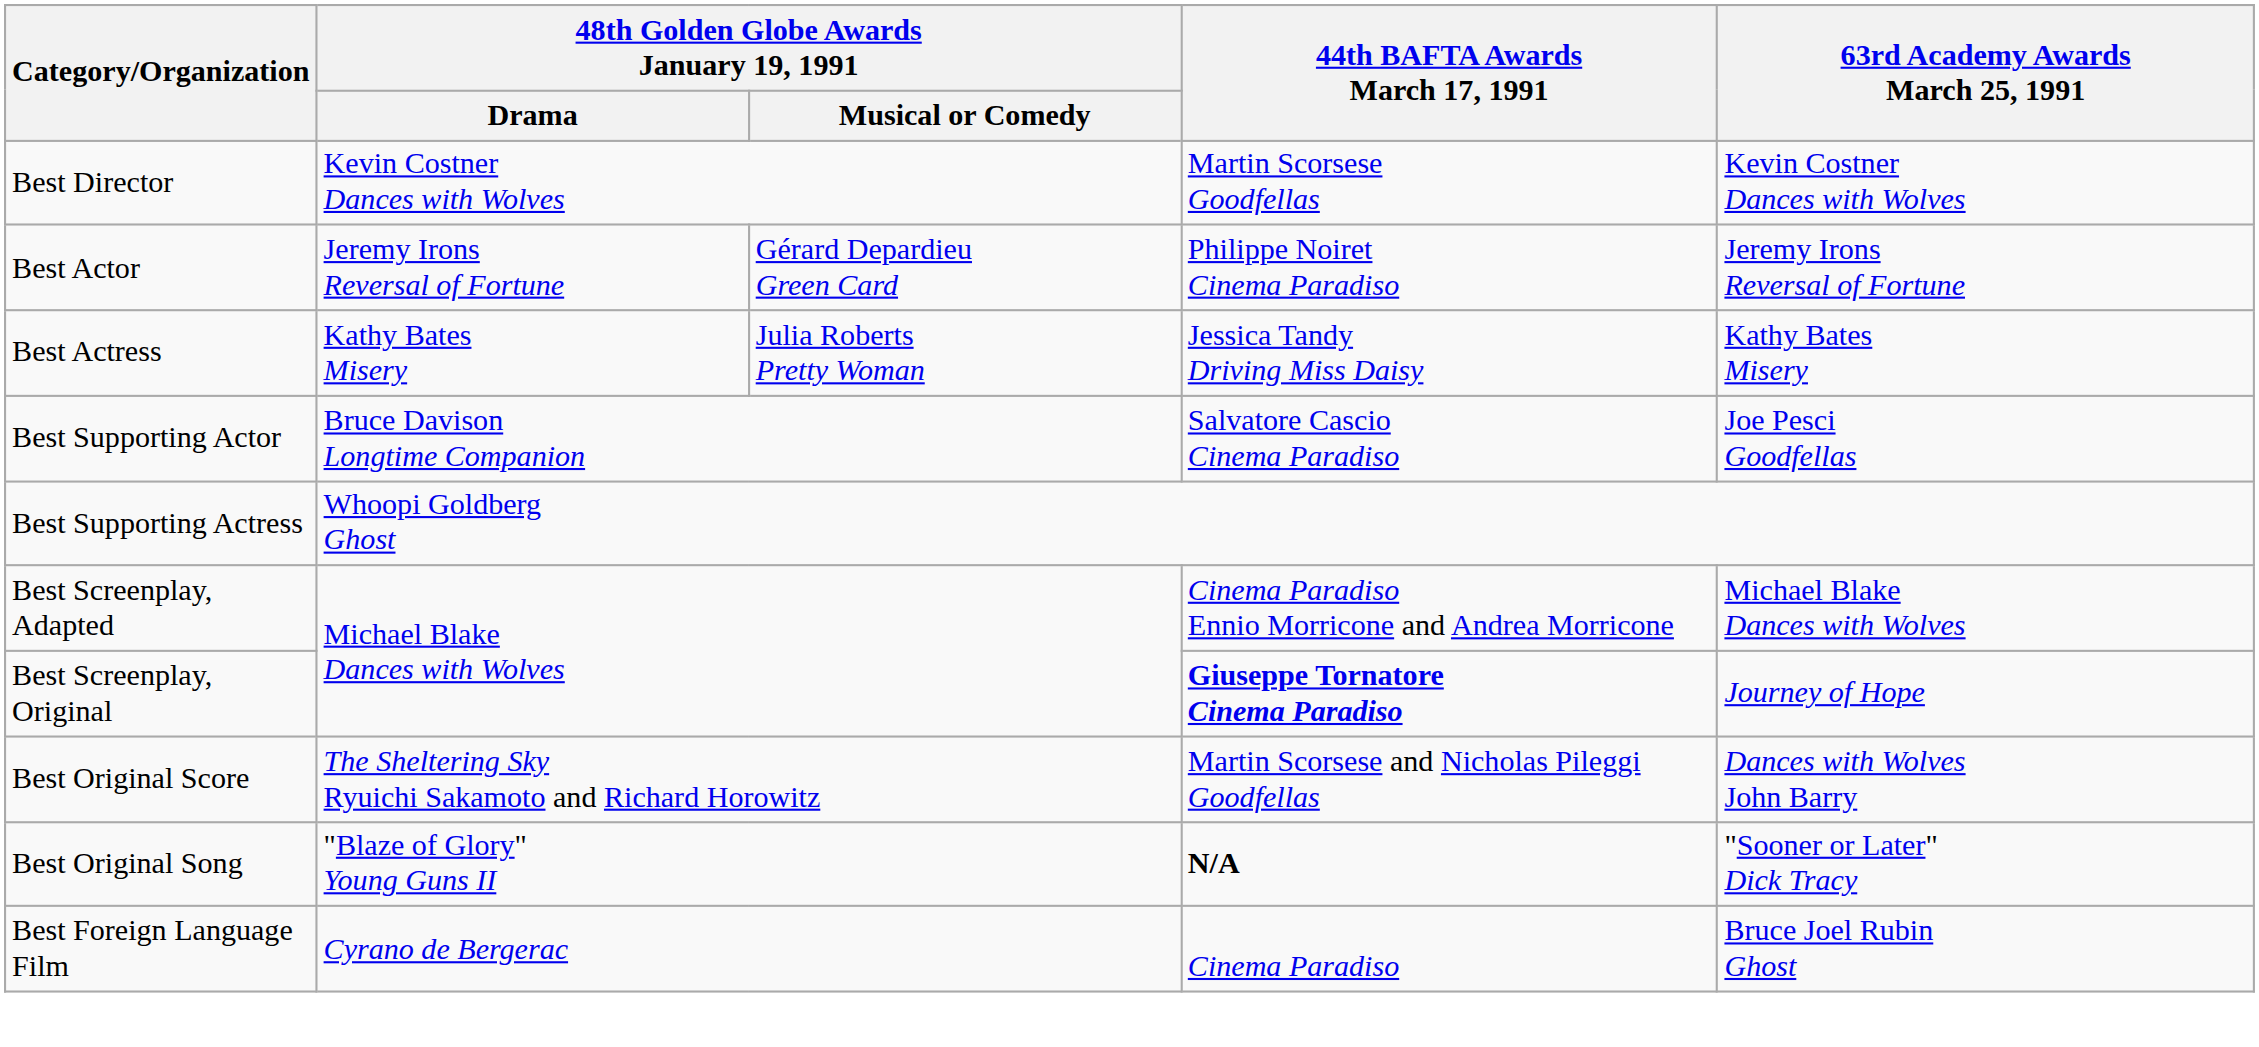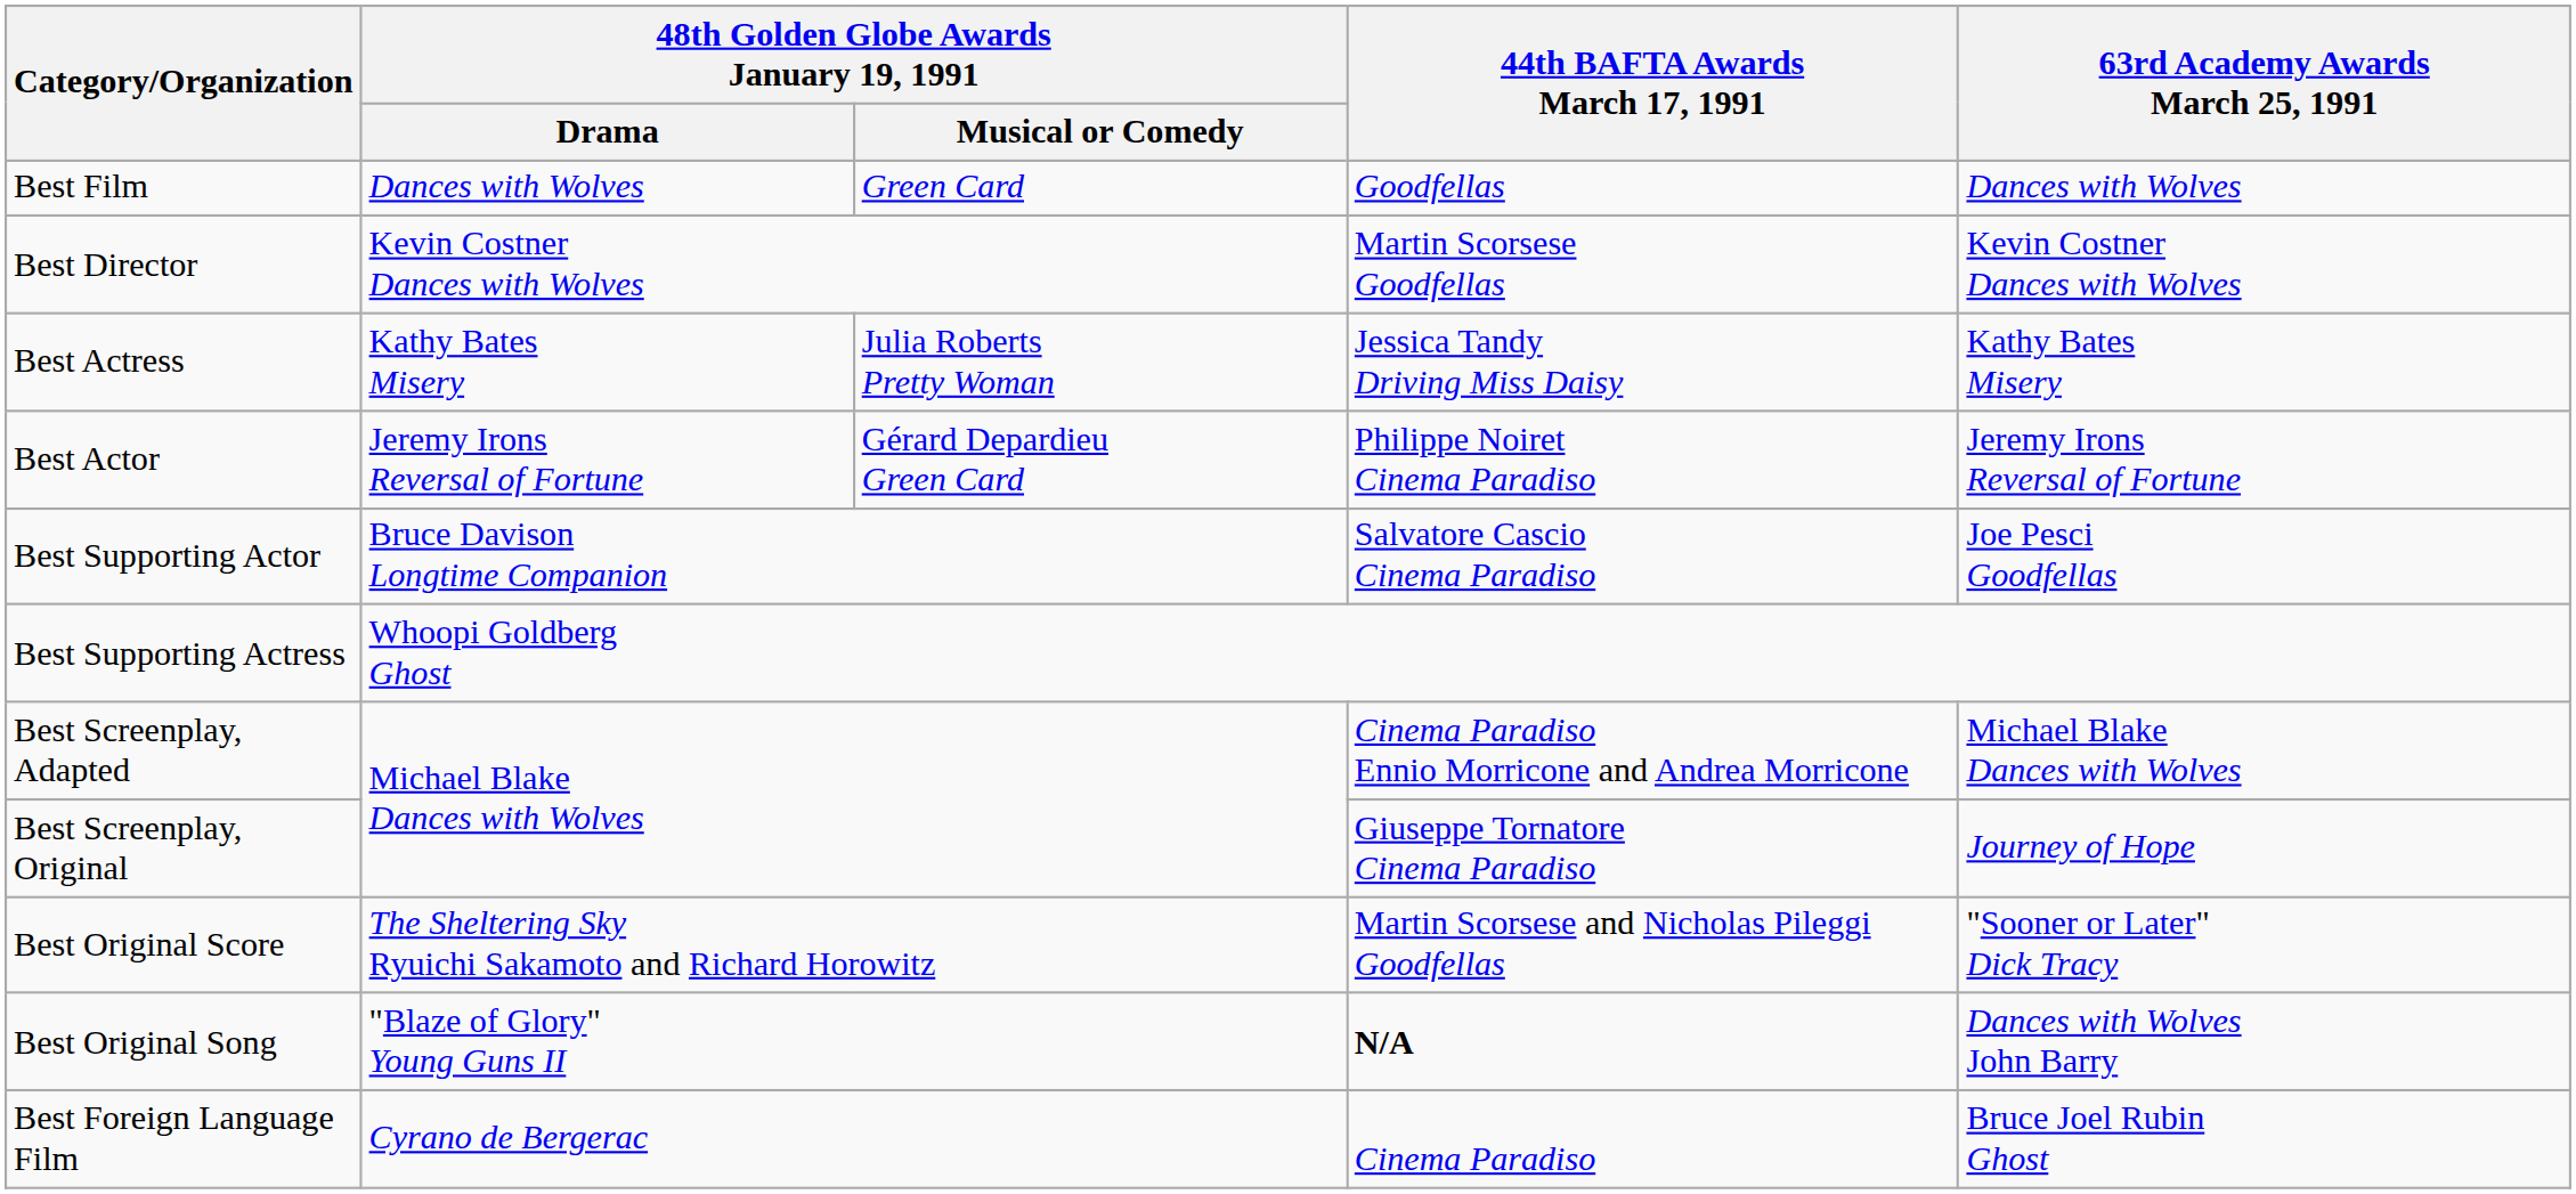+ row: Best Film | Dances with Wolves | Green Card | Goodfellas | Dances with Wolves
rows swapped: Best Actor <-> Best Actress
Best Screenplay, Original | 44th BAFTA Awards March 17, 1991: bold -> normal
Best Original Score | 63rd Academy Awards March 25, 1991: Dances with Wolves John Barry -> "Sooner or Later" Dick Tracy
Best Original Song | 63rd Academy Awards March 25, 1991: "Sooner or Later" Dick Tracy -> Dances with Wolves John Barry
